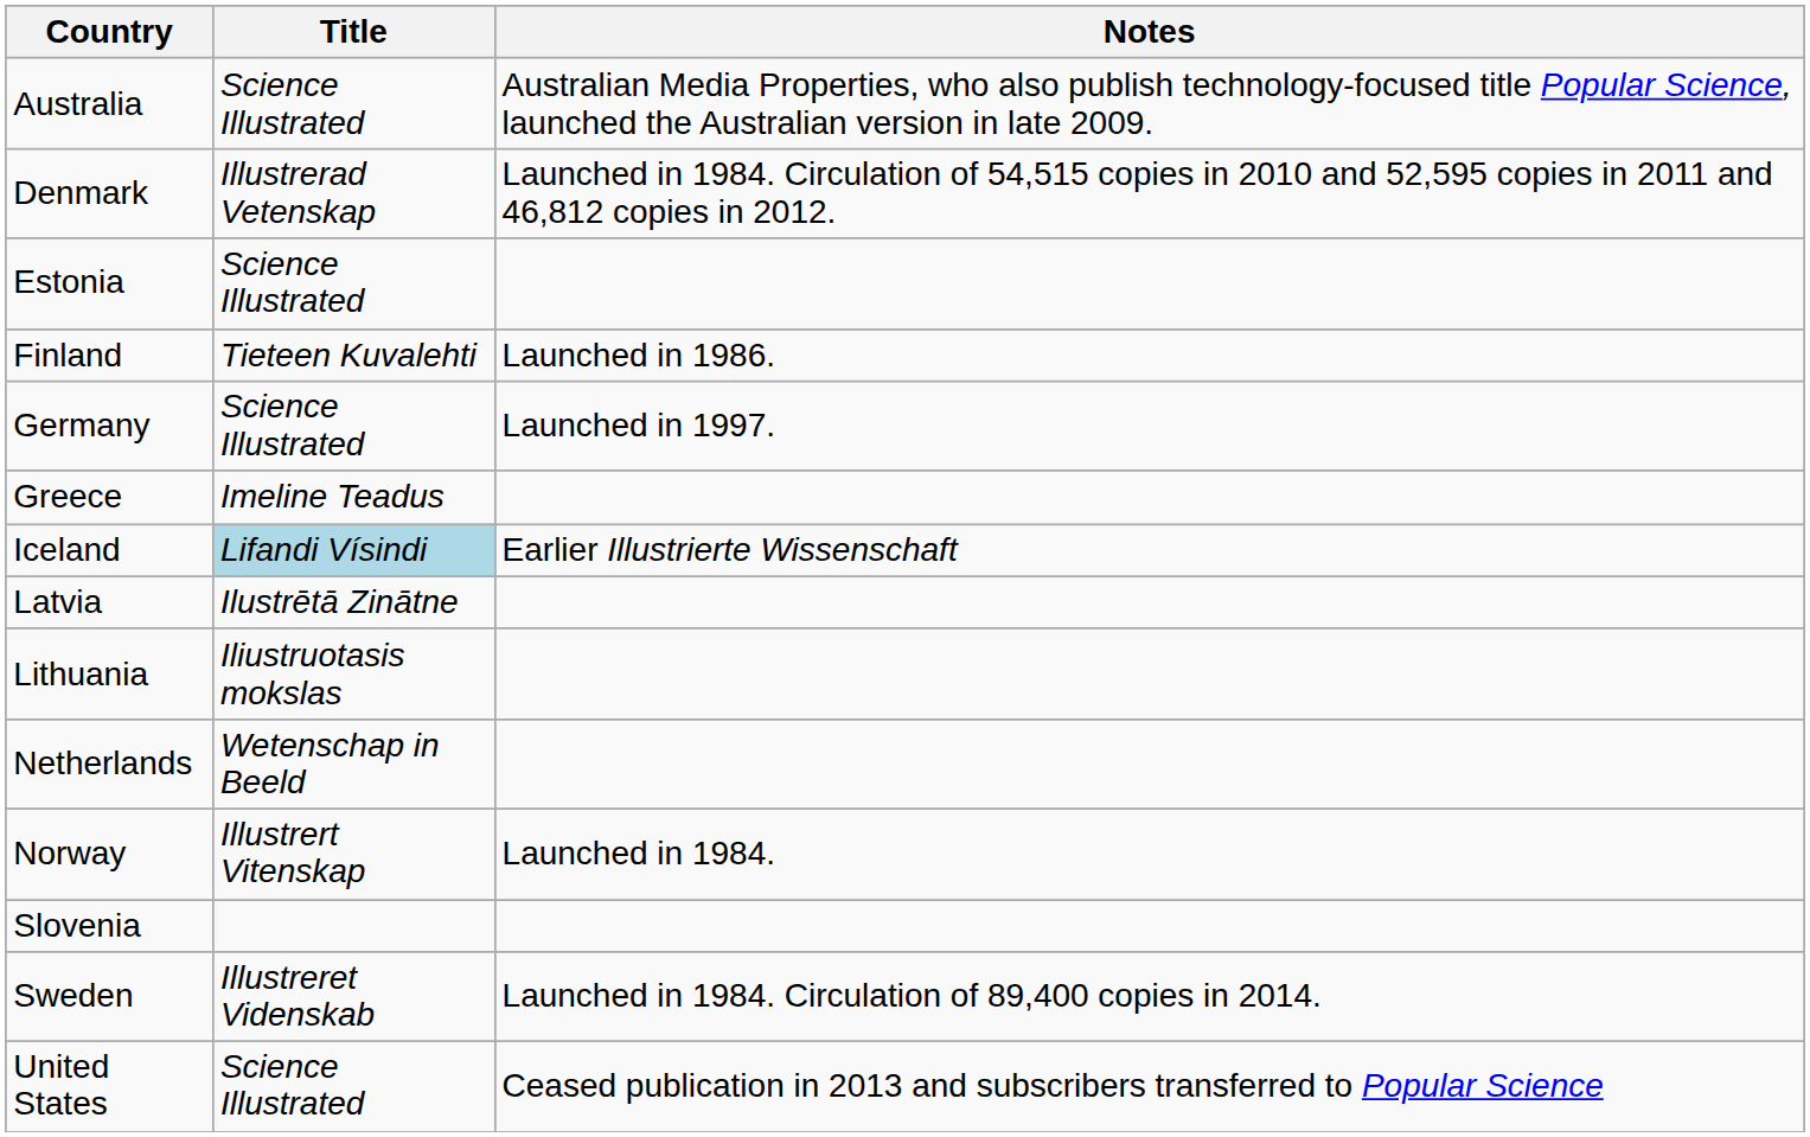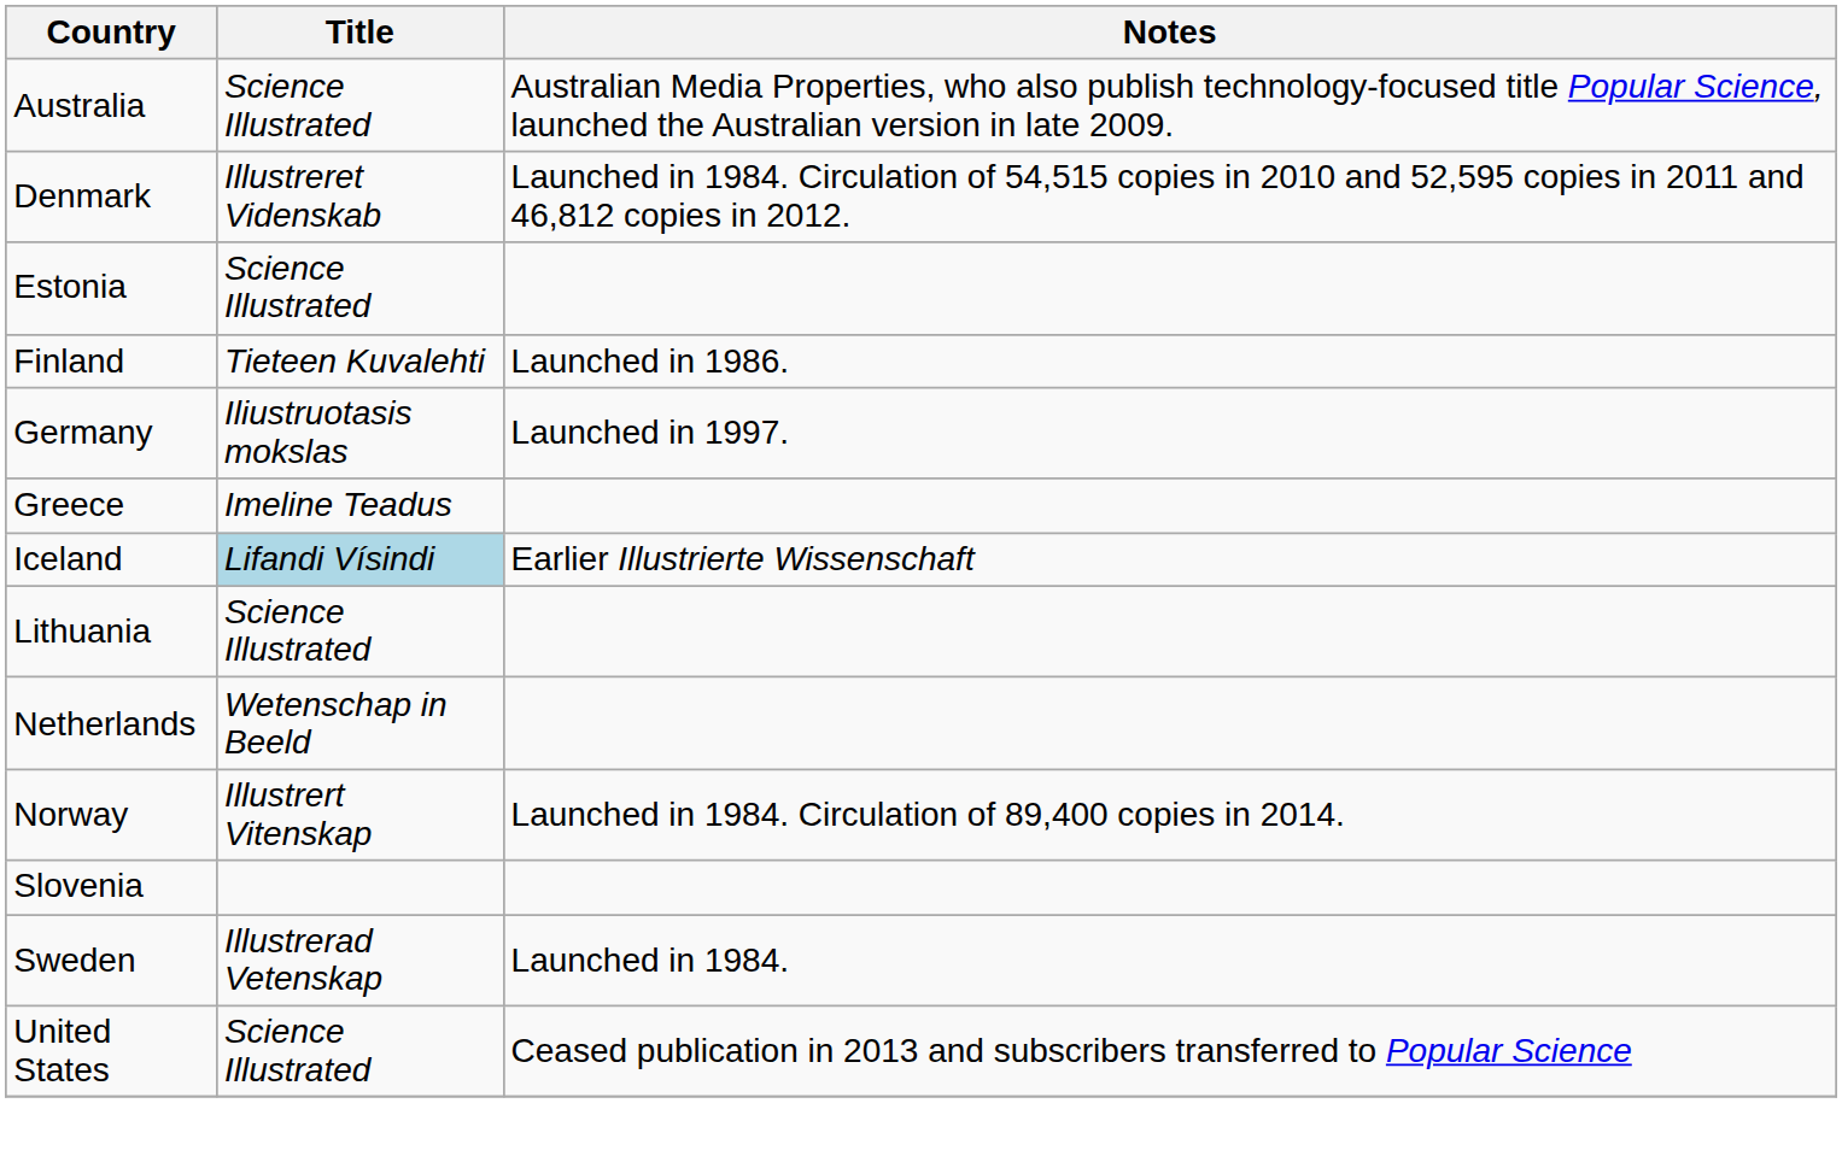Denmark | Title: Illustrerad Vetenskap -> Illustreret Videnskab
Germany | Title: Science Illustrated -> Iliustruotasis mokslas
- row: Latvia | Ilustrētā Zinātne
Lithuania | Title: Iliustruotasis mokslas -> Science Illustrated
Norway | Notes: Launched in 1984. -> Launched in 1984. Circulation of 89,400 copies in 2014.
Sweden | Title: Illustreret Videnskab -> Illustrerad Vetenskap
Sweden | Notes: Launched in 1984. Circulation of 89,400 copies in 2014. -> Launched in 1984.
